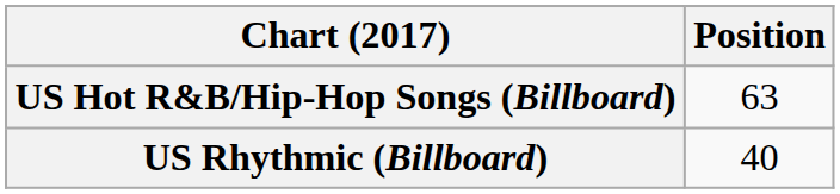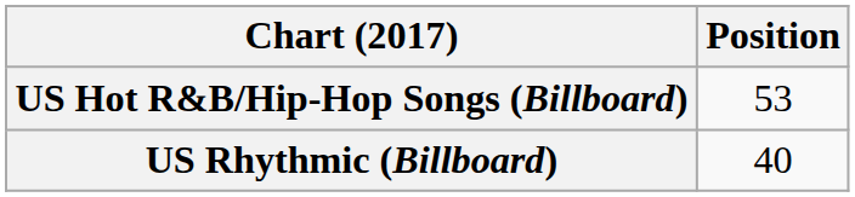US Hot R&B/Hip-Hop Songs (Billboard) | Position: 63 -> 53
